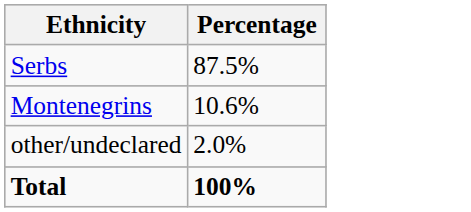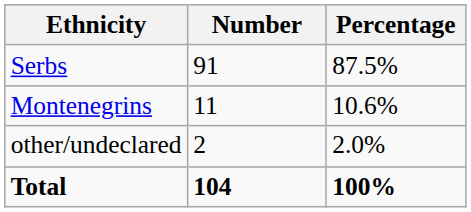+ column: Number | 91 | 11 | 2 | 104
